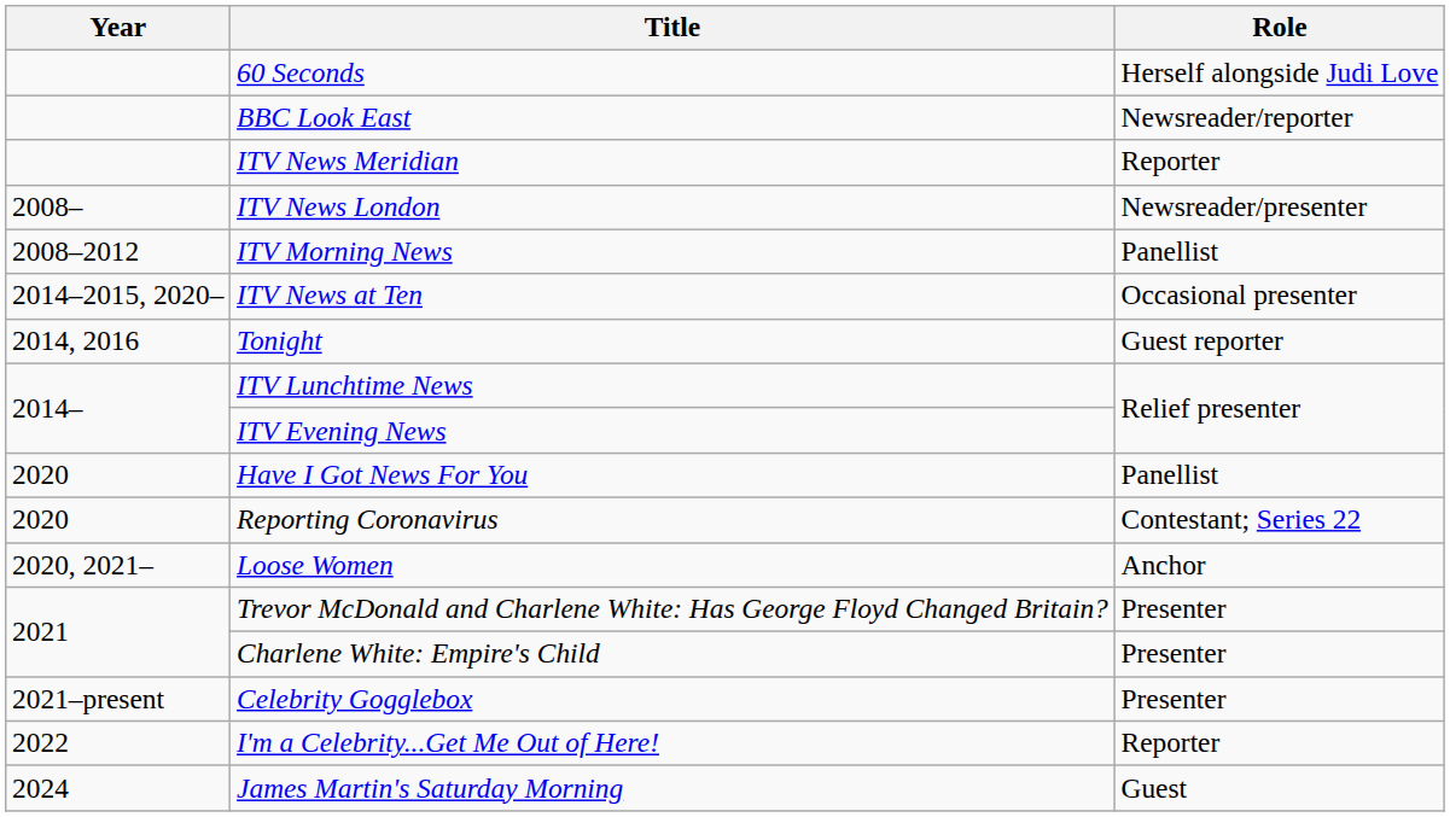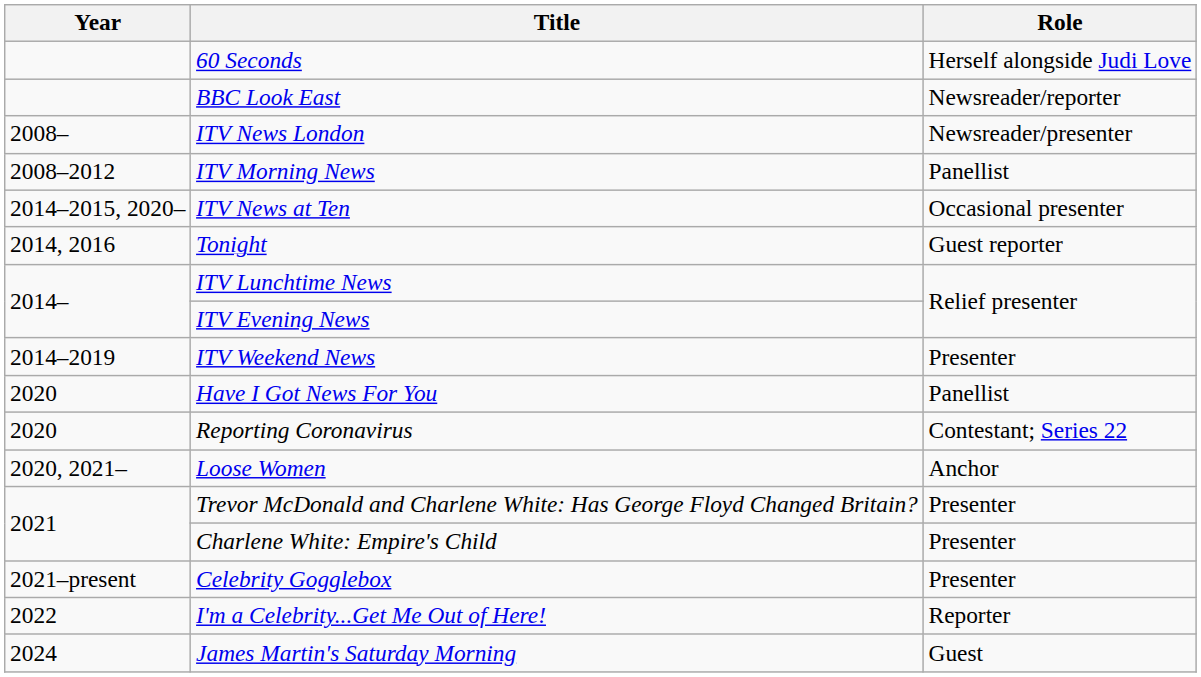- row: ITV News Meridian | Reporter
+ row: 2014–2019 | ITV Weekend News | Presenter
